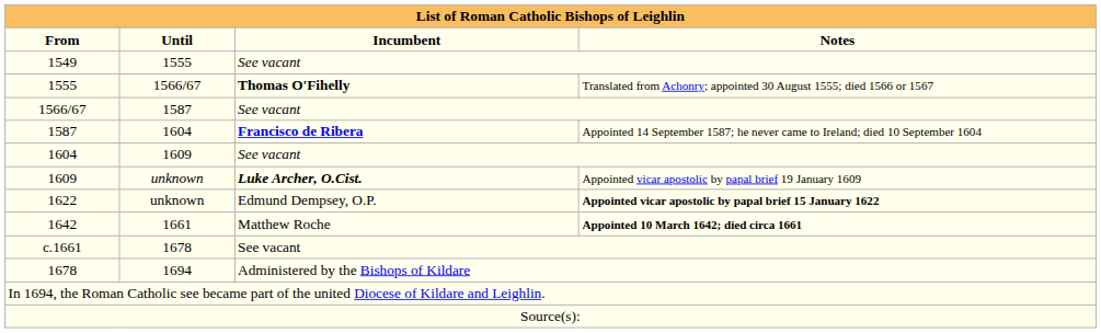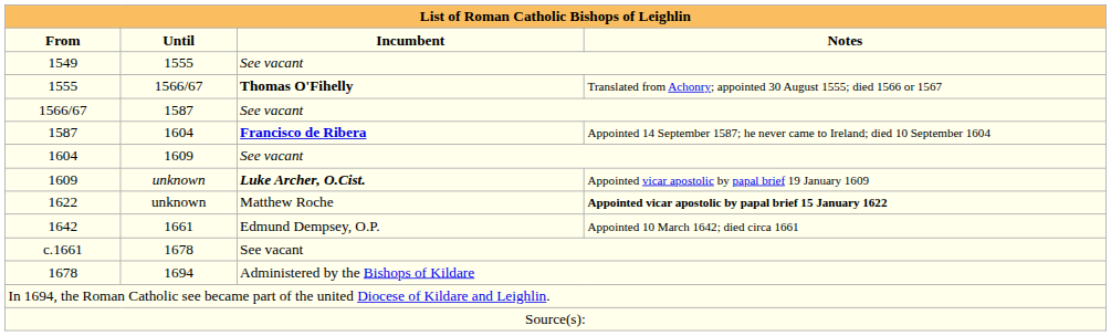1622 | Incumbent: Edmund Dempsey, O.P. -> Matthew Roche
1642 | Incumbent: Matthew Roche -> Edmund Dempsey, O.P.
1642 | Notes: bold -> normal
